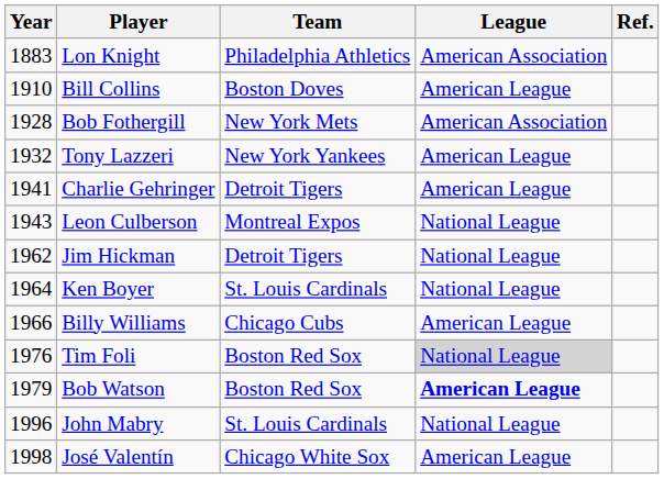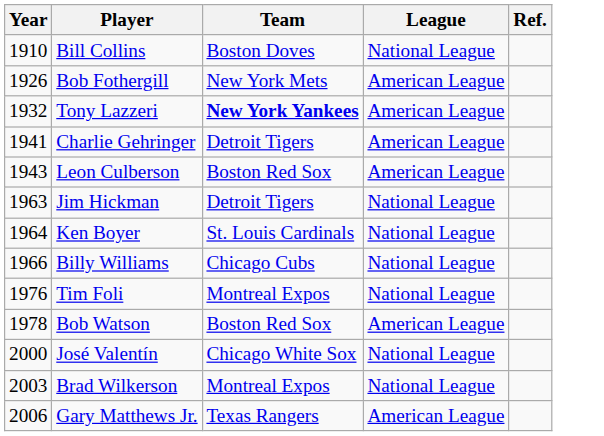- row: 1883 | Lon Knight | Philadelphia Athletics | American Association
Bill Collins | League: American League -> National League
Bob Fothergill | Year: 1928 -> 1926
Bob Fothergill | League: American Association -> American League
Tony Lazzeri | Team: normal -> bold
Leon Culberson | Team: Montreal Expos -> Boston Red Sox
Leon Culberson | League: National League -> American League
Jim Hickman | Year: 1962 -> 1963
Billy Williams | League: American League -> National League
Tim Foli | Team: Boston Red Sox -> Montreal Expos
Tim Foli | League: lightgrey background -> no background
Bob Watson | Year: 1979 -> 1978
Bob Watson | League: bold -> normal
- row: 1996 | John Mabry | St. Louis Cardinals | National League
José Valentín | Year: 1998 -> 2000
José Valentín | League: American League -> National League
+ row: 2003 | Brad Wilkerson | Montreal Expos | National League
+ row: 2006 | Gary Matthews Jr. | Texas Rangers | American League
